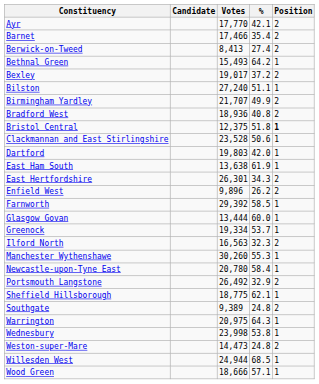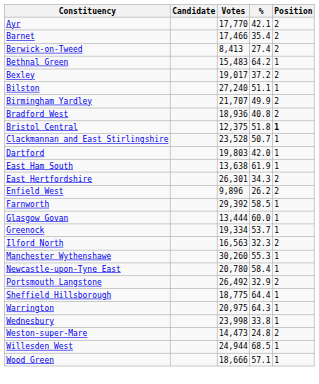Bethnal Green | Votes: 15,493 -> 15,483
Clackmannan and East Stirlingshire | %: 50.6 -> 50.7
Sheffield Hillsborough | %: 62.1 -> 64.4
- row: Southgate | 9,389 | 24.8 | 2
Wednesbury | %: 53.8 -> 33.8
